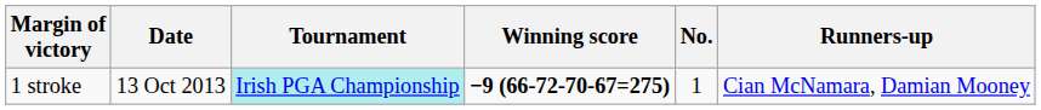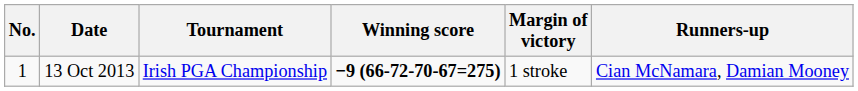columns swapped: No. <-> Margin of victory
13 Oct 2013 | Tournament: paleturquoise background -> no background
